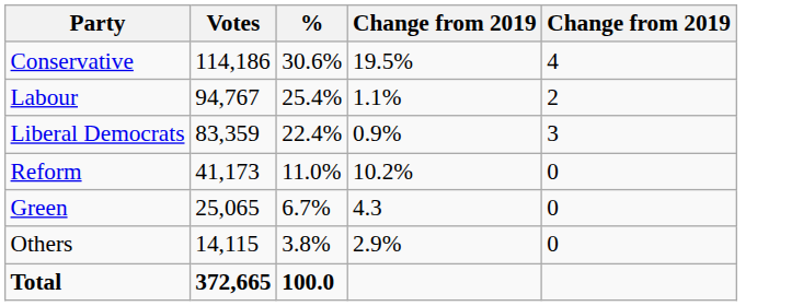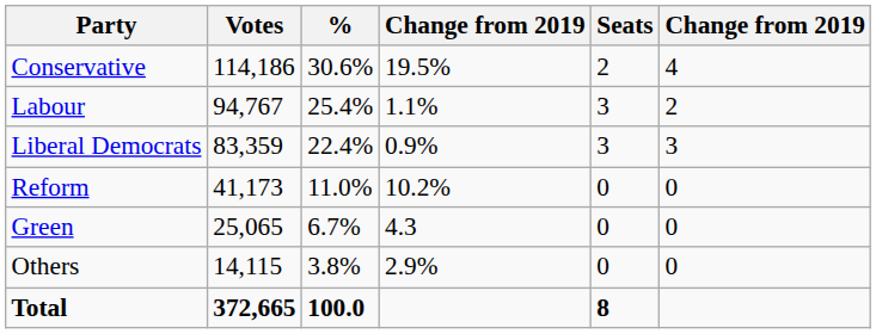+ column: Seats | 2 | 3 | 3 | 0 | 0 | 0 | 8
